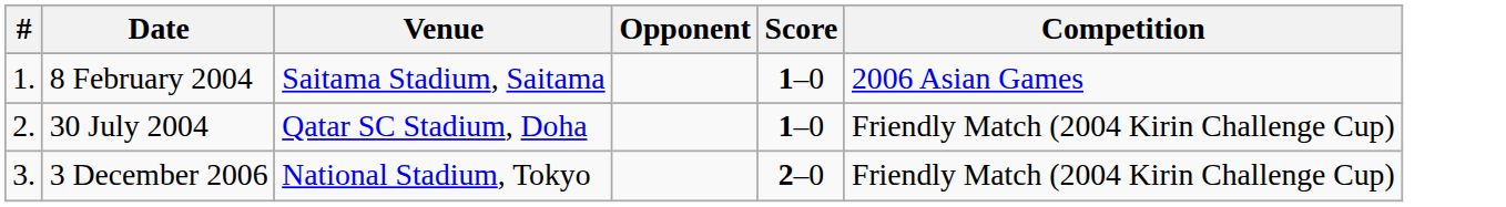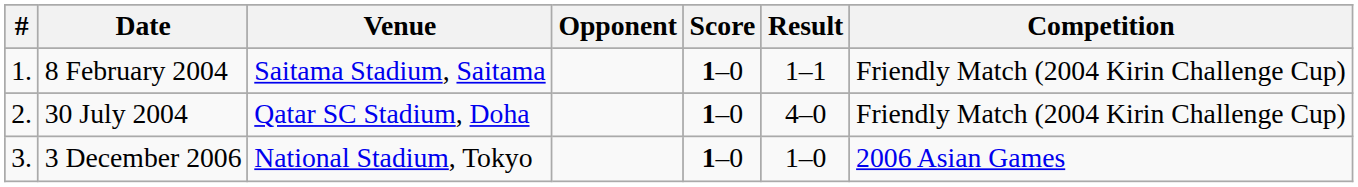+ column: Result | 1–1 | 4–0 | 1–0
8 February 2004 | Competition: 2006 Asian Games -> Friendly Match (2004 Kirin Challenge Cup)
3 December 2006 | Score: 2–0 -> 1–0
3 December 2006 | Competition: Friendly Match (2004 Kirin Challenge Cup) -> 2006 Asian Games
